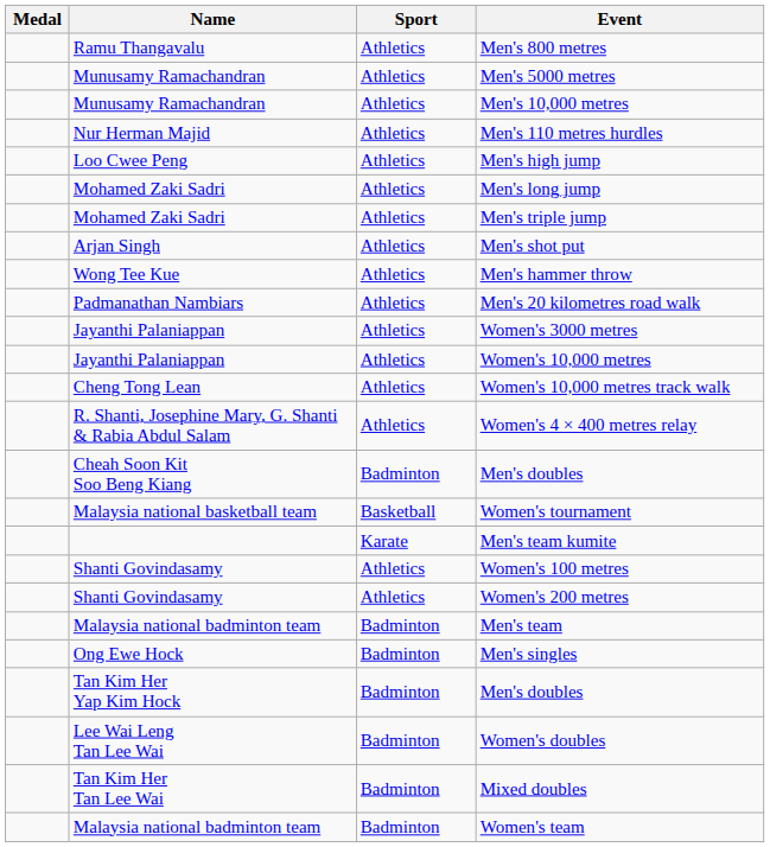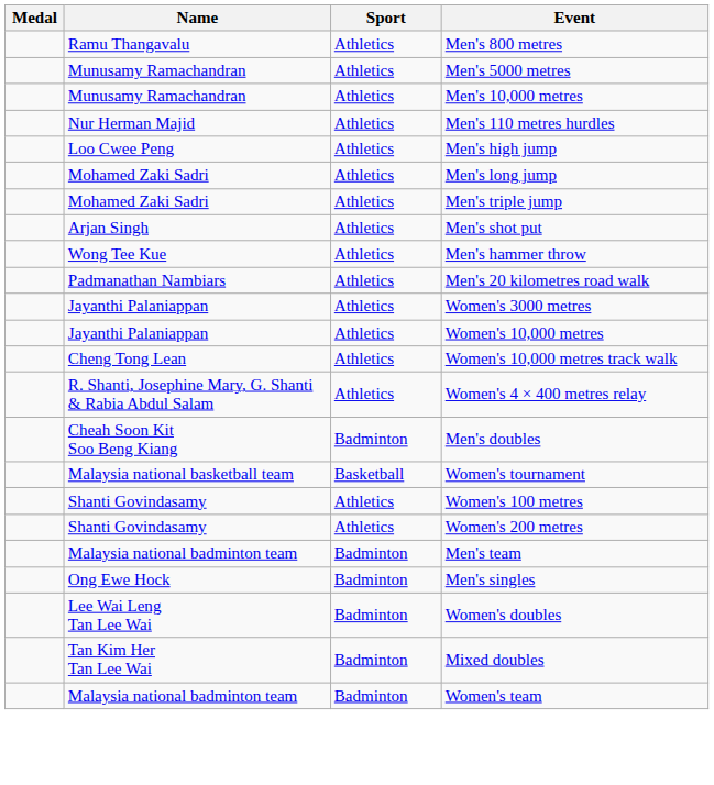- row: Karate | Men's team kumite
- row: Tan Kim Her Yap Kim Hock | Badminton | Men's doubles
